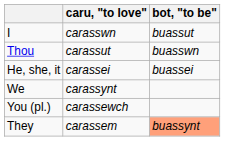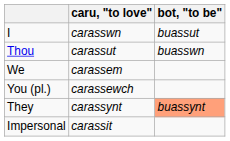- row: He, she, it | carassei | buassei
We | caru, "to love": carassynt -> carassem
They | caru, "to love": carassem -> carassynt
+ row: Impersonal | carassit
